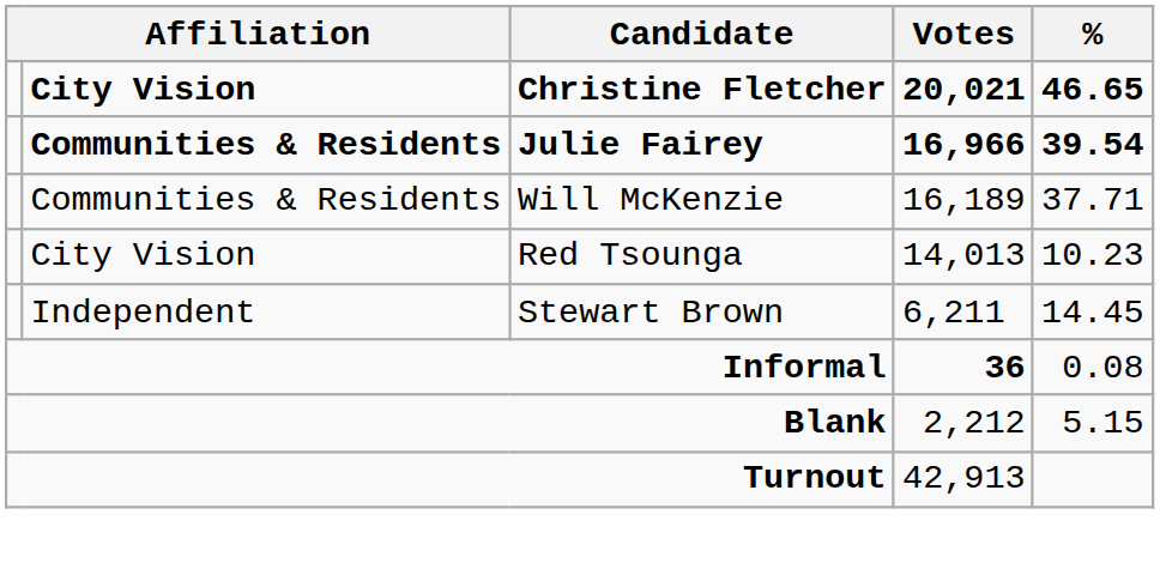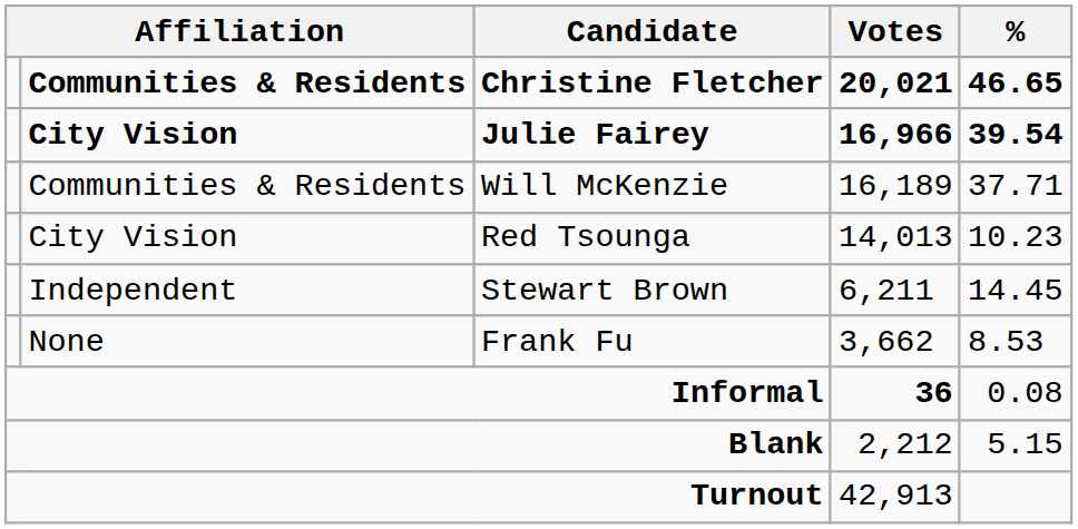Christine Fletcher | column 2: City Vision -> Communities & Residents
Julie Fairey | column 2: Communities & Residents -> City Vision
+ row: None | Frank Fu | 3,662 | 8.53
